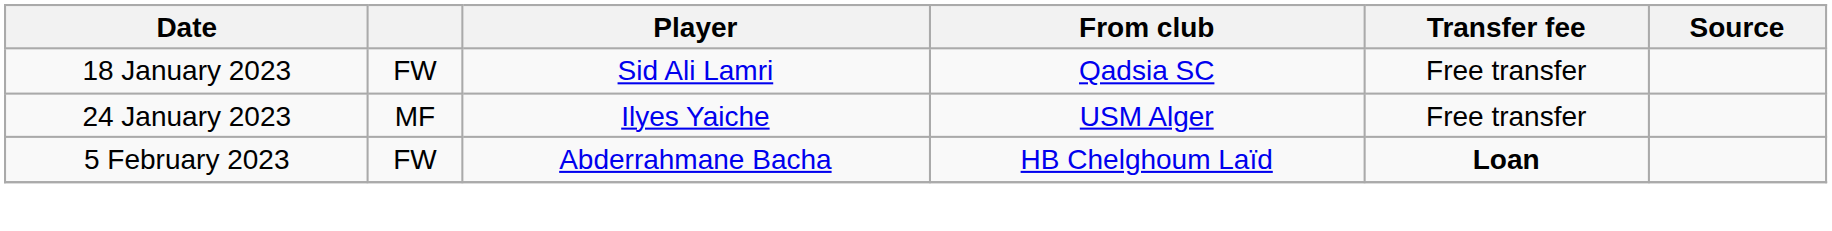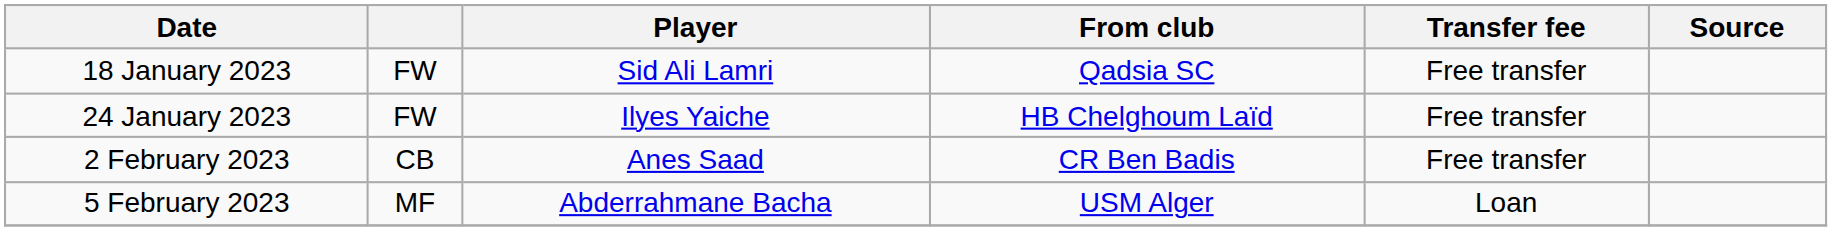24 January 2023 | column 2: MF -> FW
24 January 2023 | From club: USM Alger -> HB Chelghoum Laïd
+ row: 2 February 2023 | CB | Anes Saad | CR Ben Badis | Free transfer
5 February 2023 | column 2: FW -> MF
5 February 2023 | From club: HB Chelghoum Laïd -> USM Alger
5 February 2023 | Transfer fee: bold -> normal
